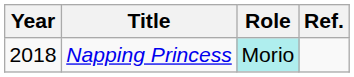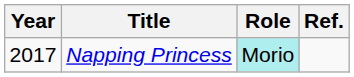Napping Princess | Year: 2018 -> 2017
